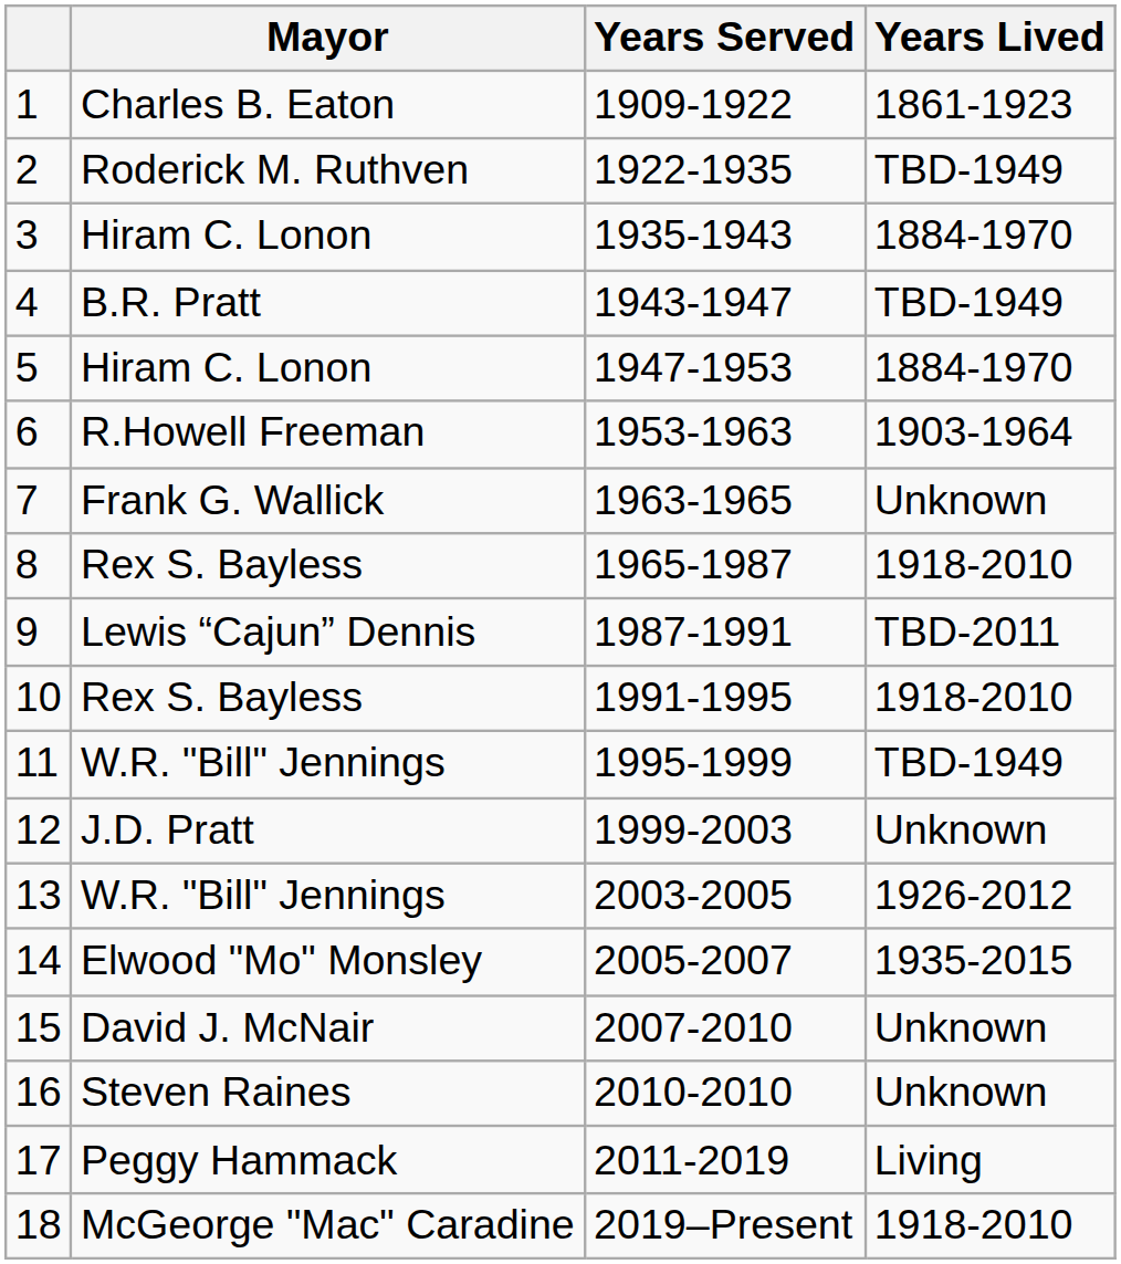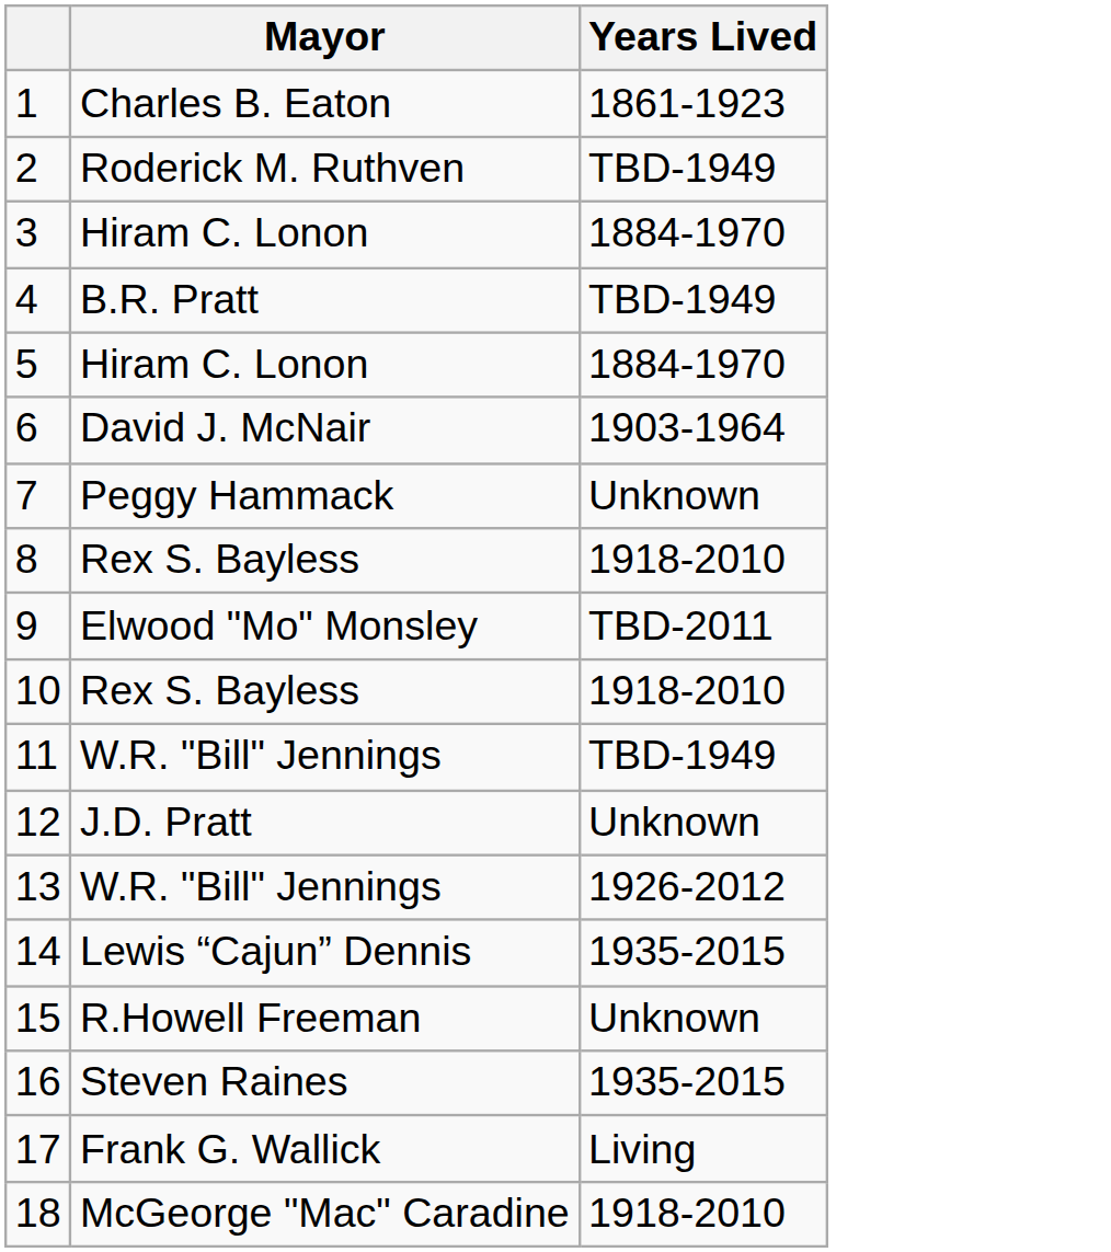- column: Years Served | 1909-1922 | 1922-1935 | 1935-1943 | 1943-1947 | 1947-1953 | 1953-1963 | 1963-1965 | 1965-1987 | 1987-1991 | 1991-1995 | 1995-1999 | 1999-2003 | 2003-2005 | 2005-2007 | 2007-2010 | 2010-2010 | 2011-2019 | 2019–Present
6 | Mayor: R.Howell Freeman -> David J. McNair
7 | Mayor: Frank G. Wallick -> Peggy Hammack
9 | Mayor: Lewis “Cajun” Dennis -> Elwood "Mo" Monsley
14 | Mayor: Elwood "Mo" Monsley -> Lewis “Cajun” Dennis
15 | Mayor: David J. McNair -> R.Howell Freeman
16 | Years Lived: Unknown -> 1935-2015
17 | Mayor: Peggy Hammack -> Frank G. Wallick
